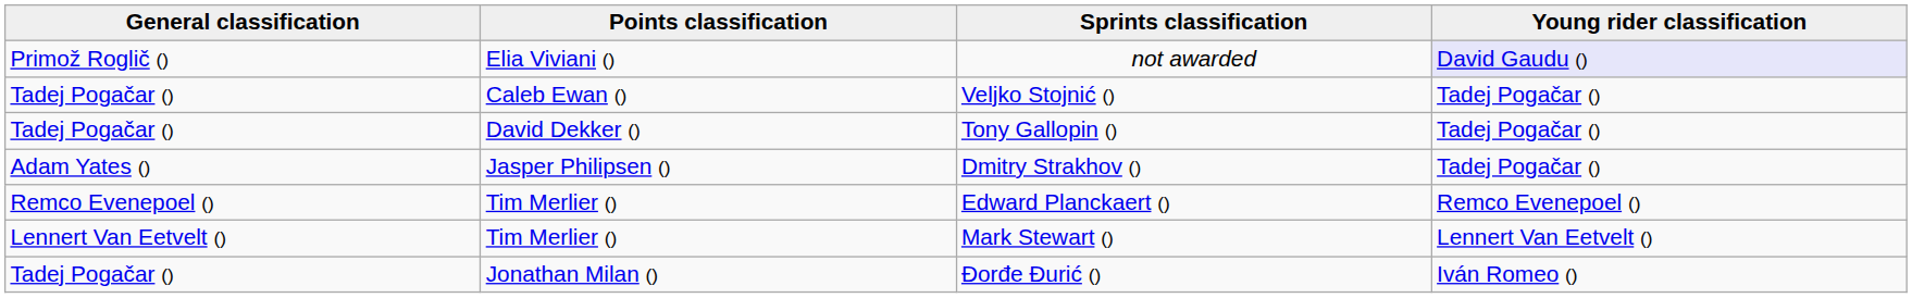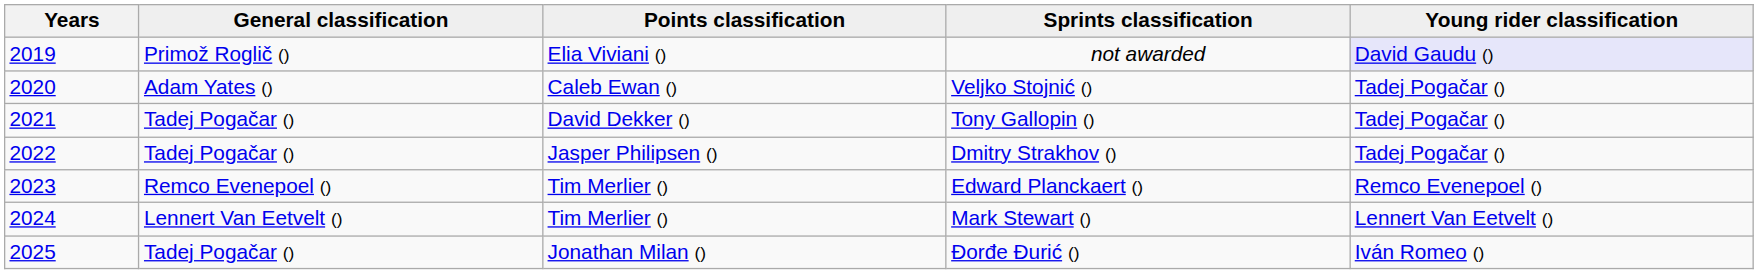+ column: Years | 2019 | 2020 | 2021 | 2022 | 2023 | 2024 | 2025
Veljko Stojnić () | General classification: Tadej Pogačar () -> Adam Yates ()
Dmitry Strakhov () | General classification: Adam Yates () -> Tadej Pogačar ()
